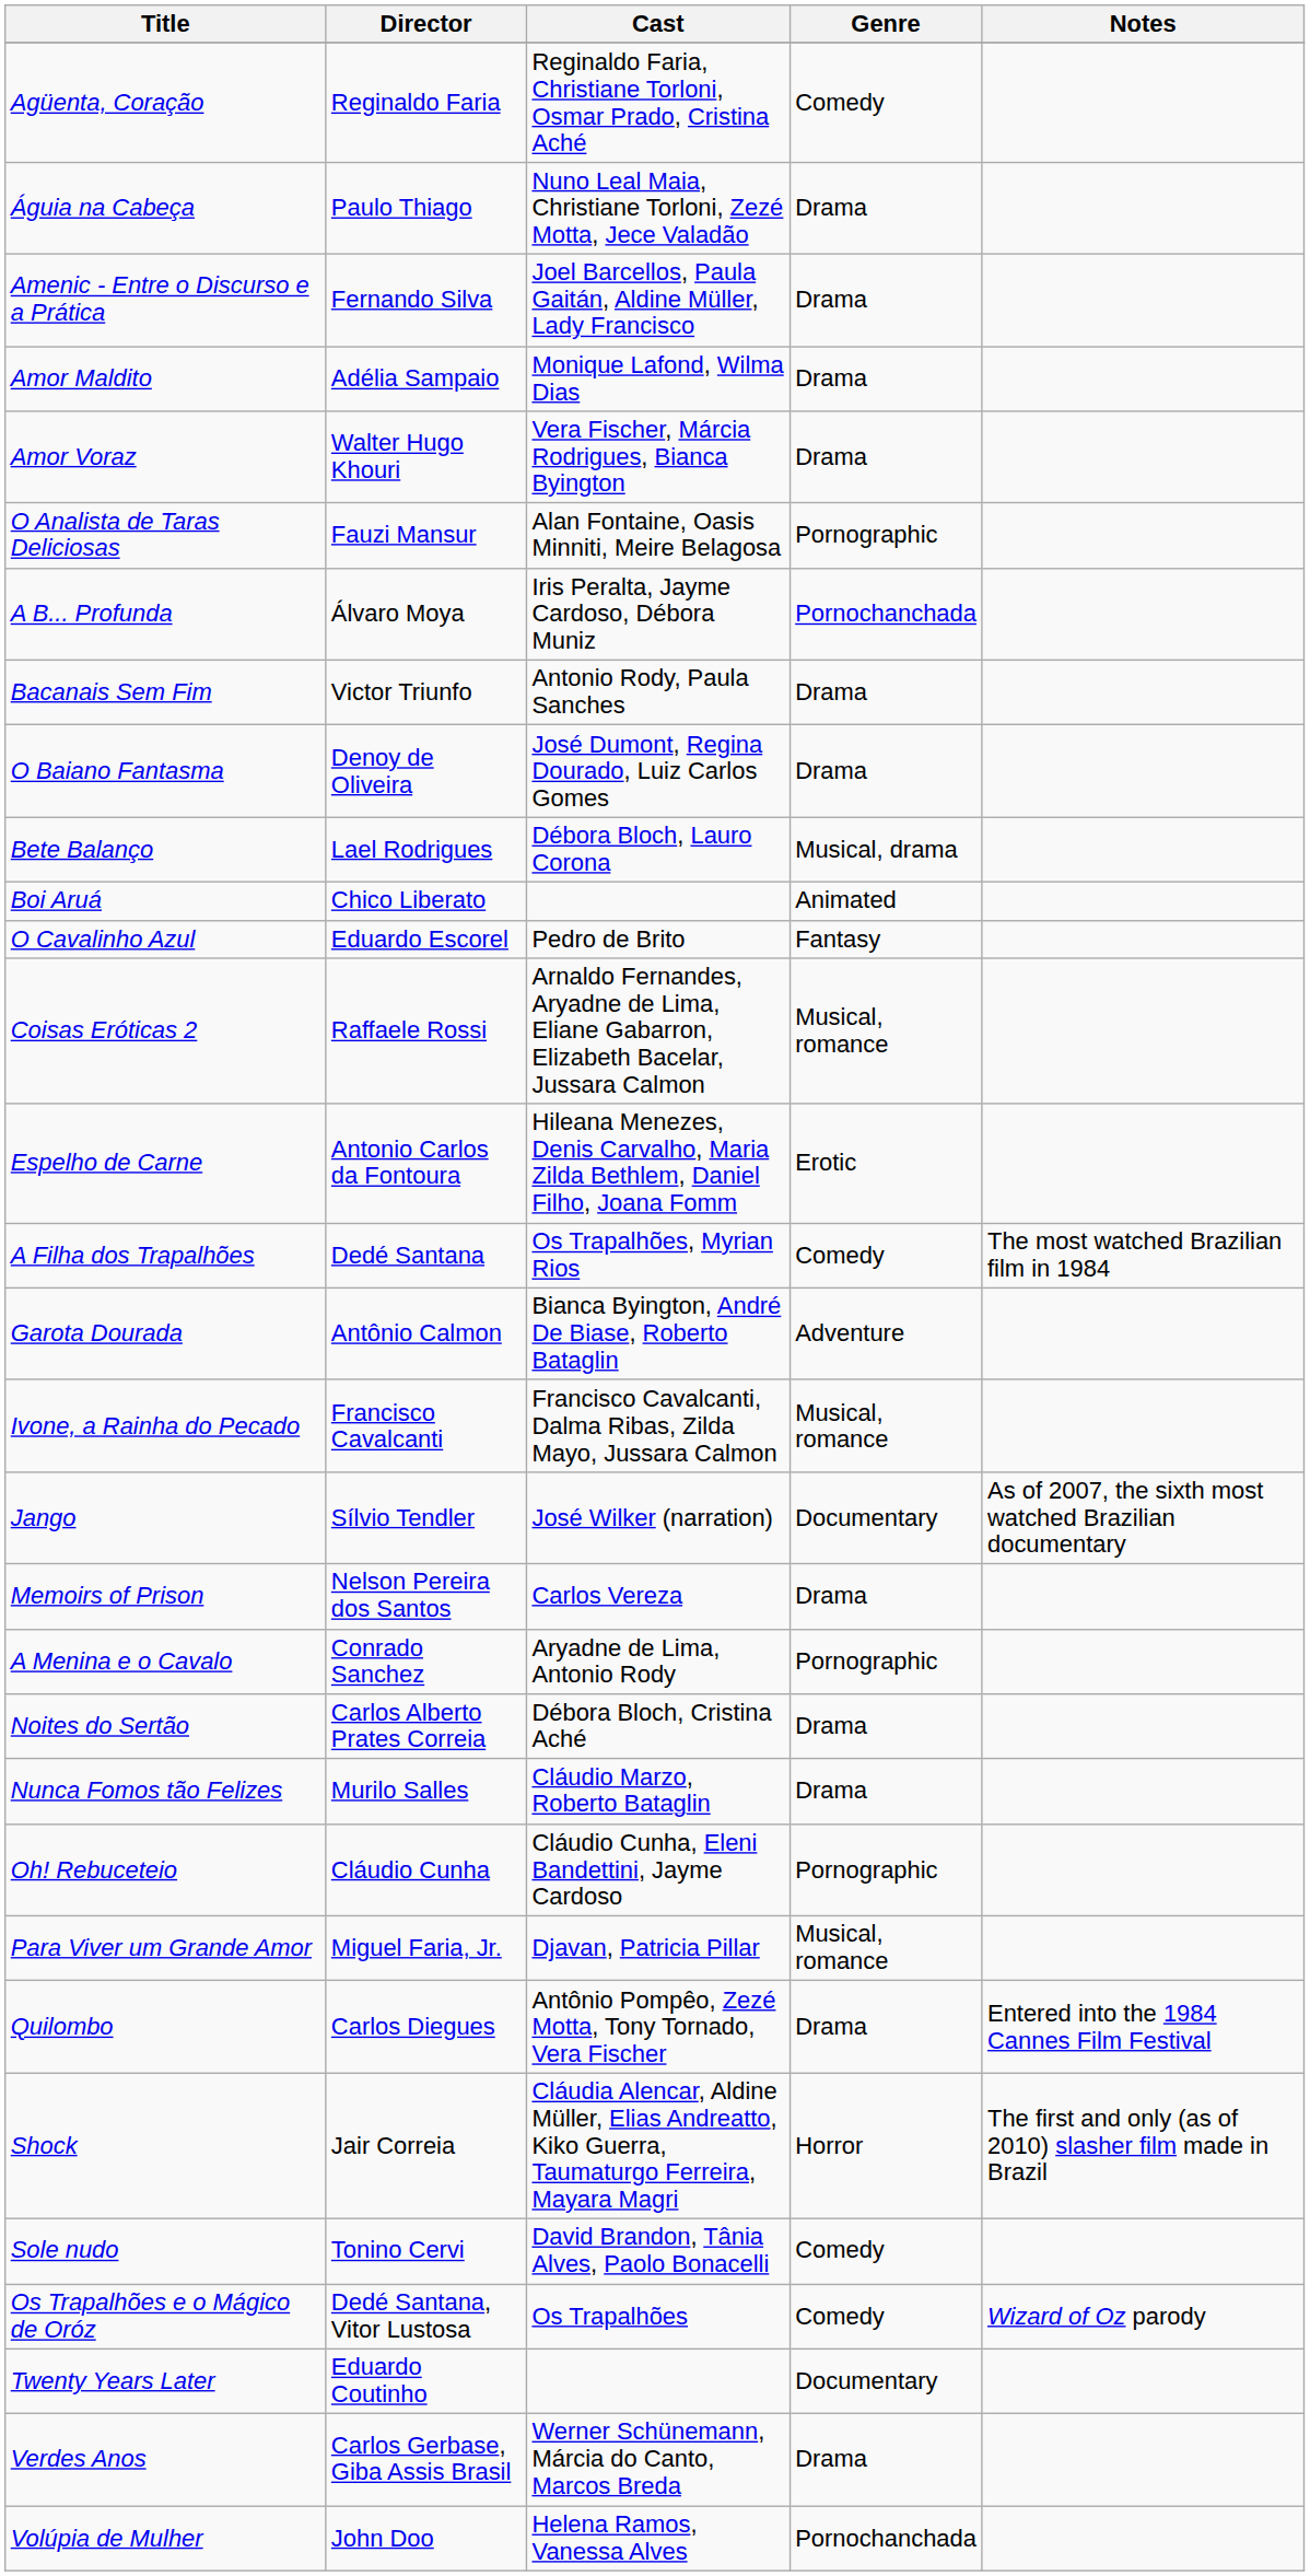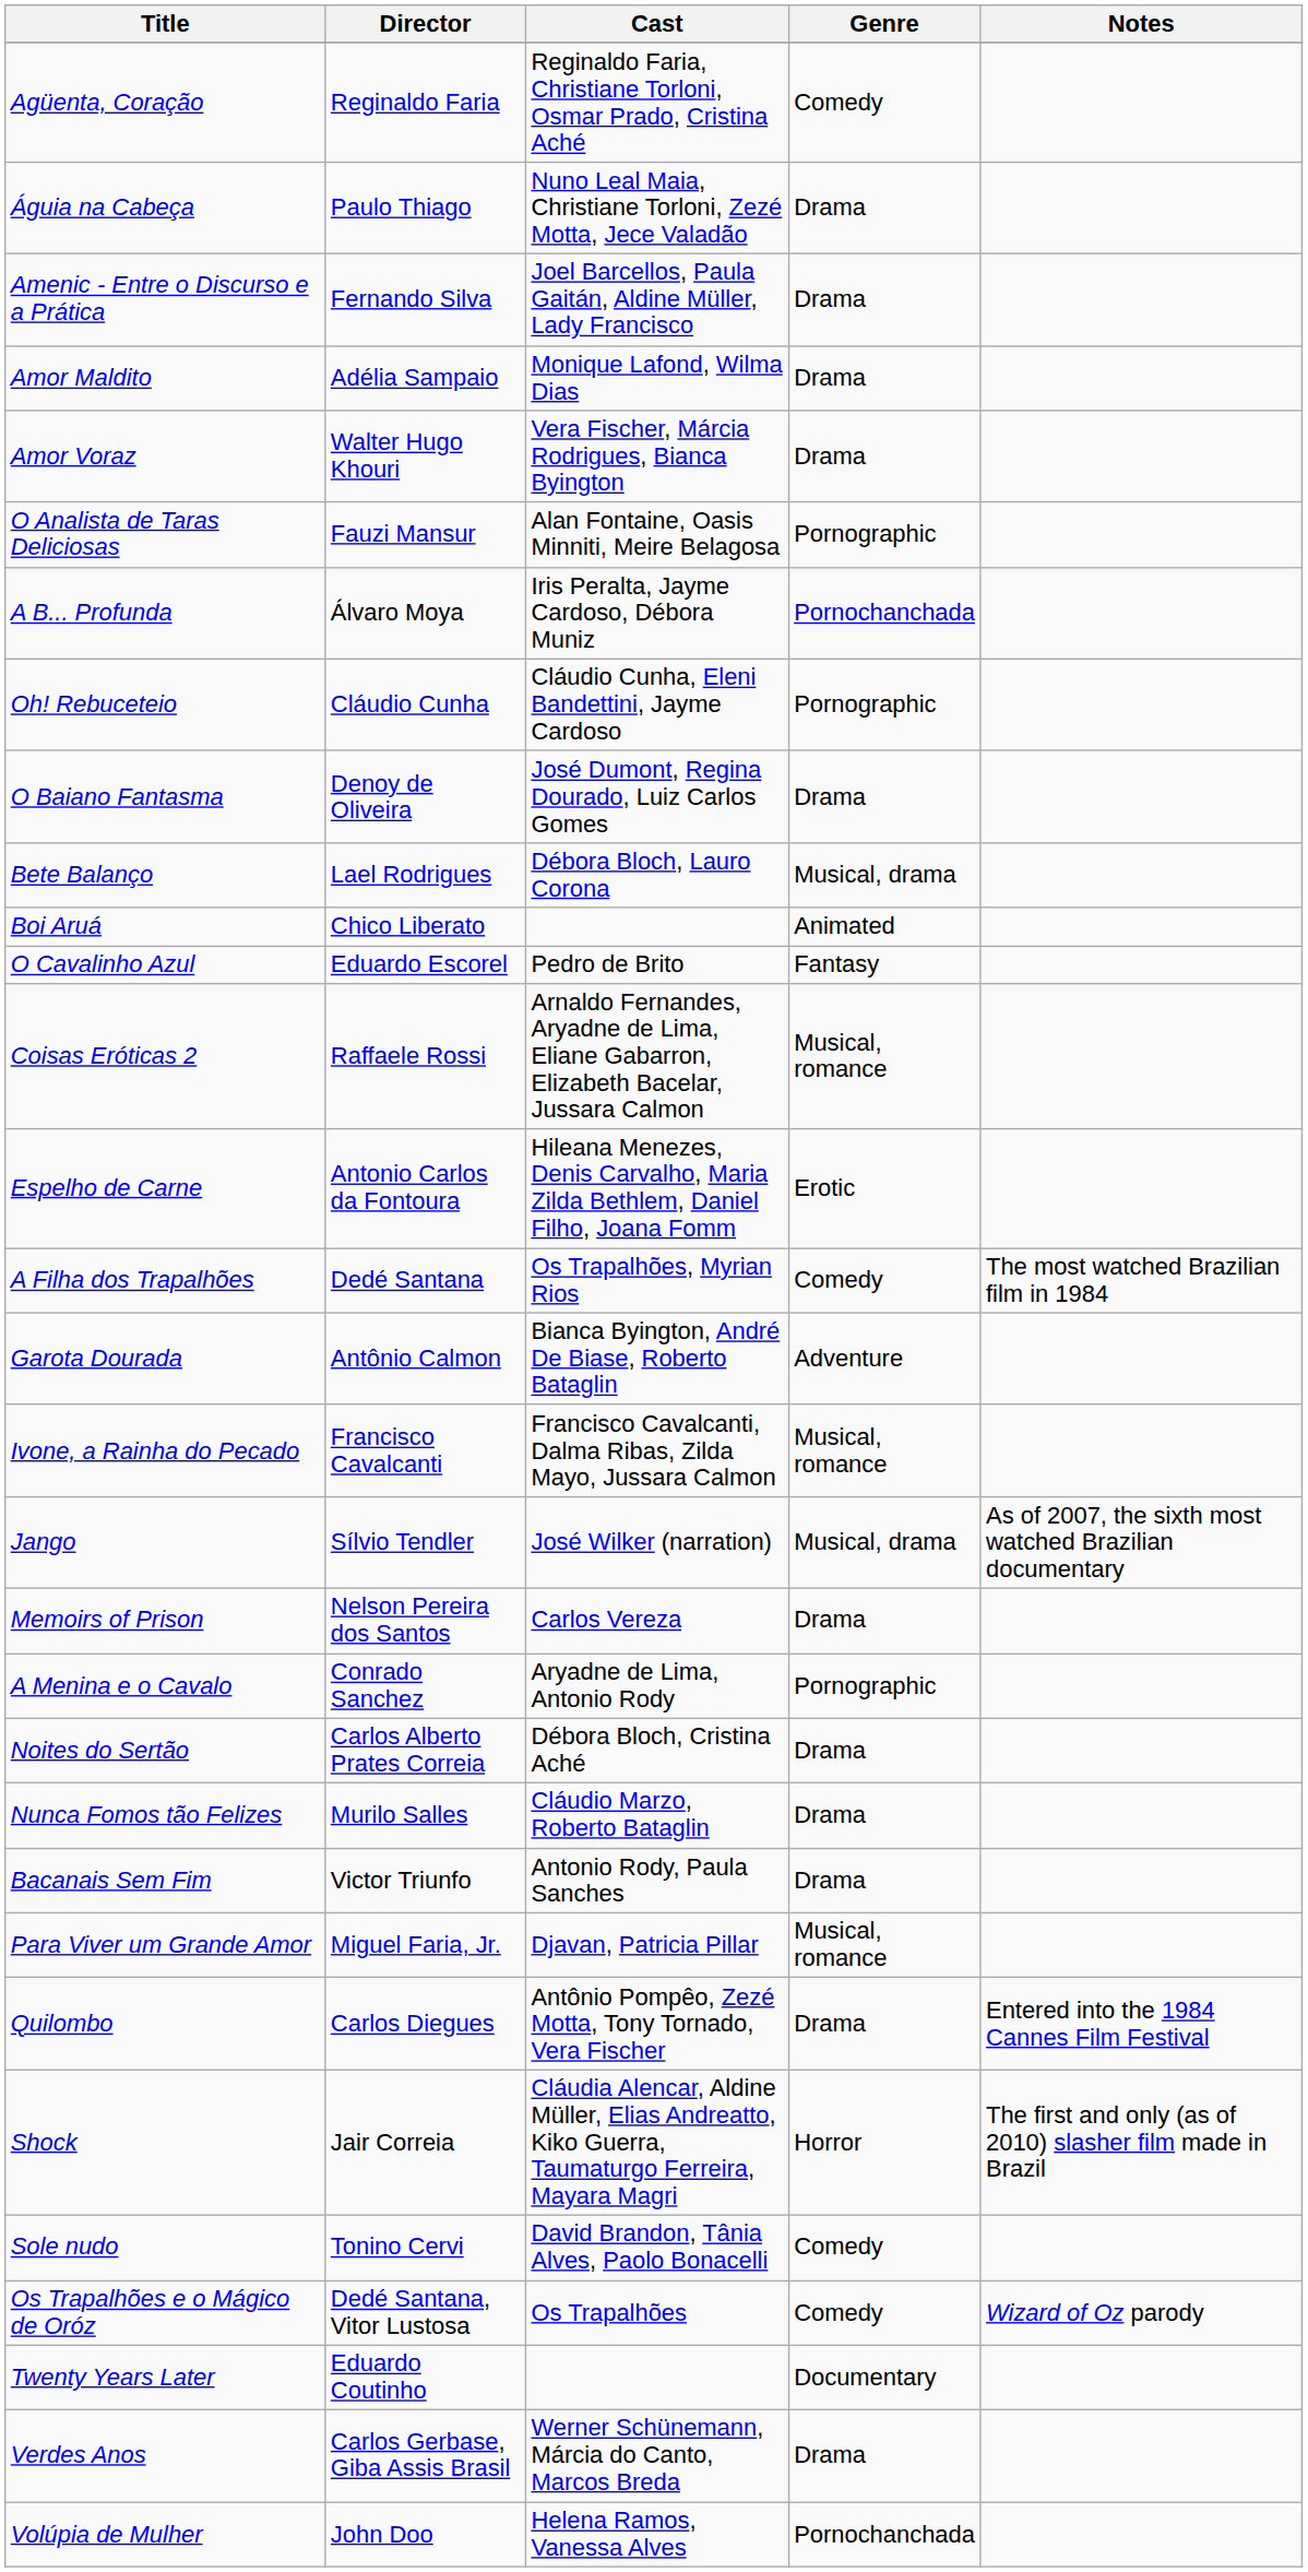rows swapped: Bacanais Sem Fim <-> Oh! Rebuceteio
Jango | Genre: Documentary -> Musical, drama
